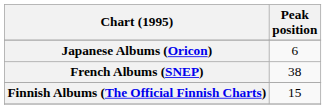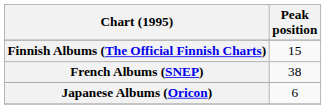rows swapped: Finnish Albums (The Official Finnish Charts) <-> Japanese Albums (Oricon)
